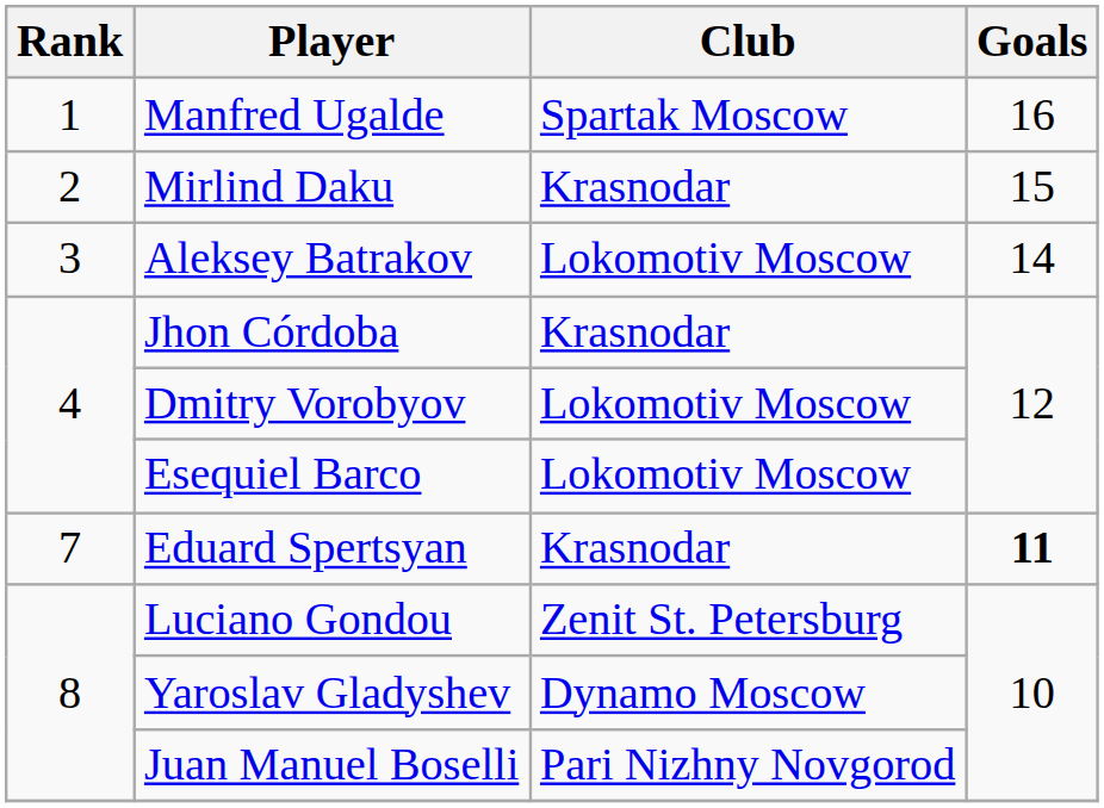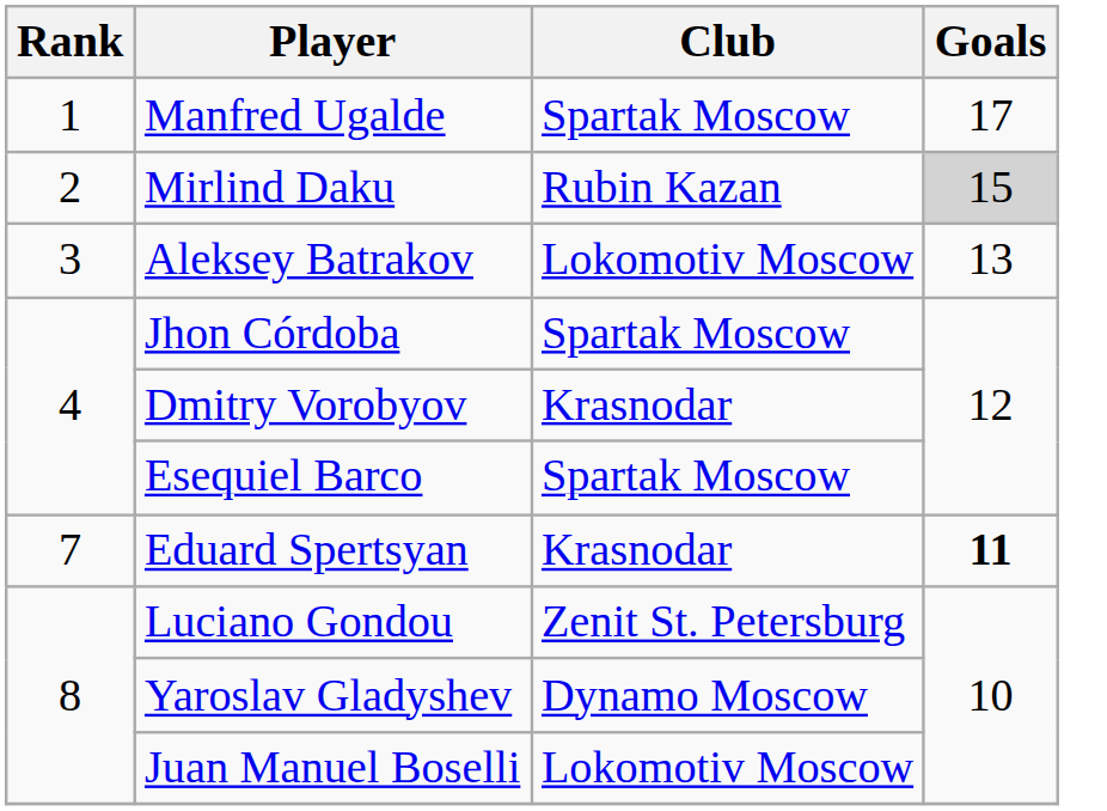Manfred Ugalde | Goals: 16 -> 17
Mirlind Daku | Club: Krasnodar -> Rubin Kazan
Mirlind Daku | Goals: no background -> lightgrey background
Aleksey Batrakov | Goals: 14 -> 13
Jhon Córdoba | Club: Krasnodar -> Spartak Moscow
Dmitry Vorobyov | Club: Lokomotiv Moscow -> Krasnodar
Esequiel Barco | Club: Lokomotiv Moscow -> Spartak Moscow
Juan Manuel Boselli | Club: Pari Nizhny Novgorod -> Lokomotiv Moscow
